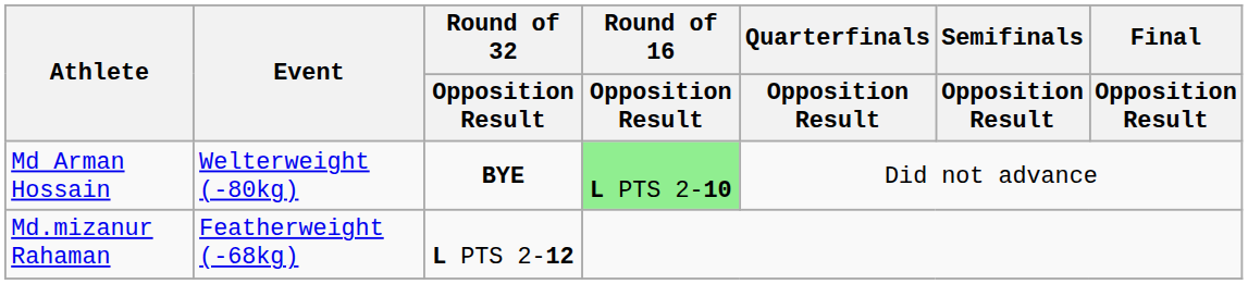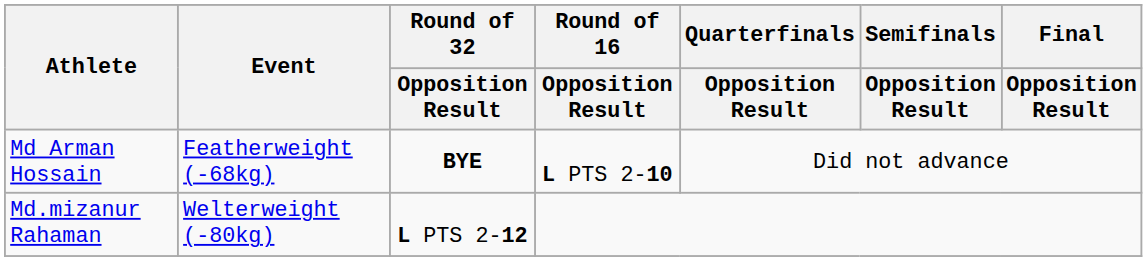Md Arman Hossain | Event: Welterweight (-80kg) -> Featherweight (-68kg)
Md Arman Hossain | Round of 16 / Opposition Result: lightgreen background -> no background
Md.mizanur Rahaman | Event: Featherweight (-68kg) -> Welterweight (-80kg)
